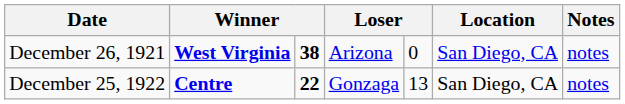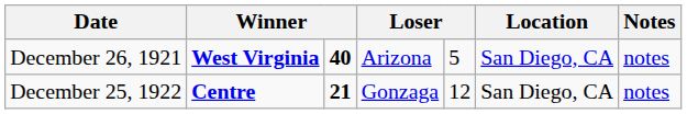December 26, 1921 | column 3: 38 -> 40
December 26, 1921 | column 5: 0 -> 5
December 25, 1922 | column 3: 22 -> 21
December 25, 1922 | column 5: 13 -> 12
